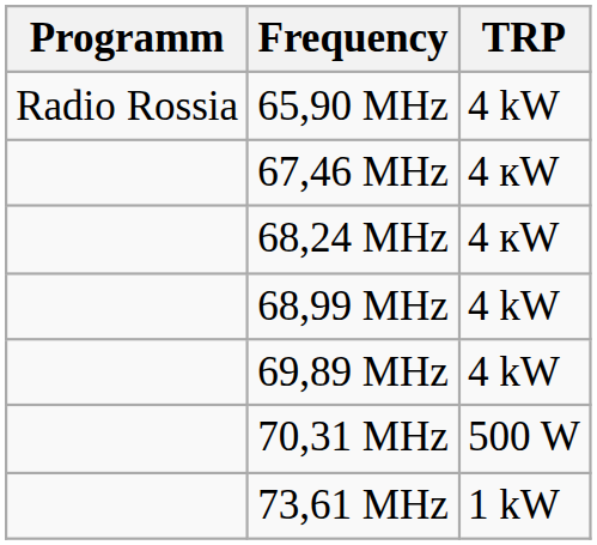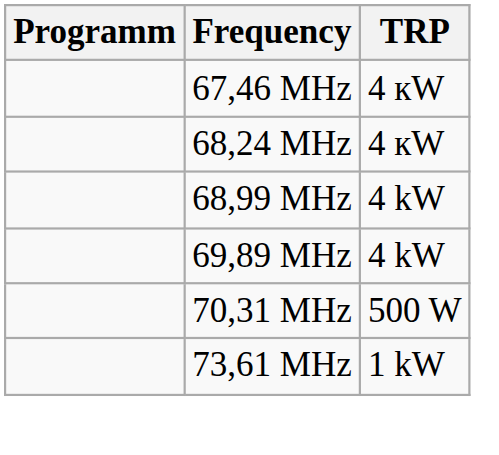- row: Radio Rossia | 65,90 MHz | 4 kW
